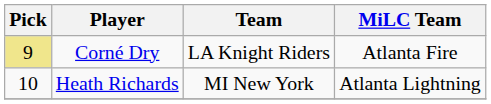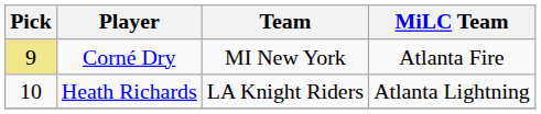Corné Dry | Team: LA Knight Riders -> MI New York
Heath Richards | Team: MI New York -> LA Knight Riders
